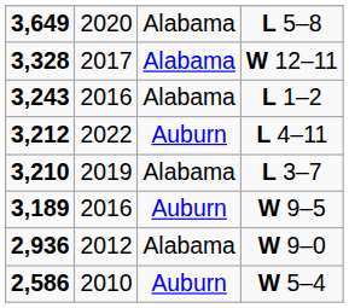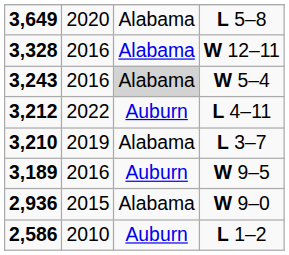3,328 | column 2: 2017 -> 2016
3,243 | column 3: no background -> lightgrey background
3,243 | column 4: L 1–2 -> W 5–4
2,936 | column 2: 2012 -> 2015
2,586 | column 4: W 5–4 -> L 1–2
